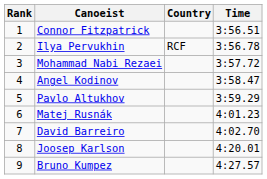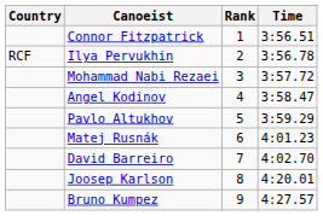columns swapped: Rank <-> Country
